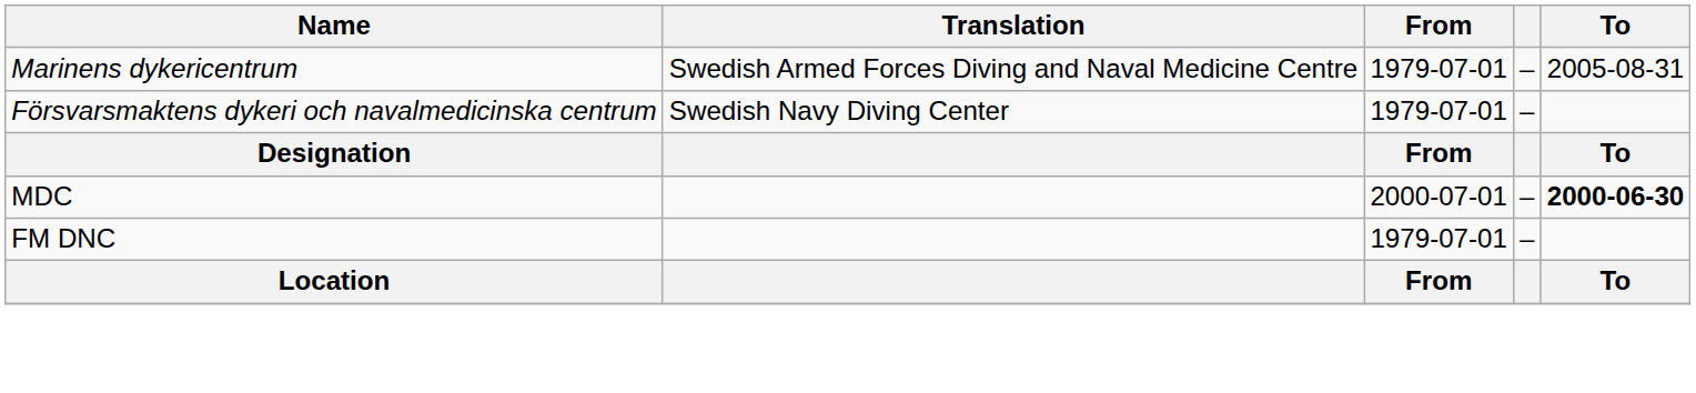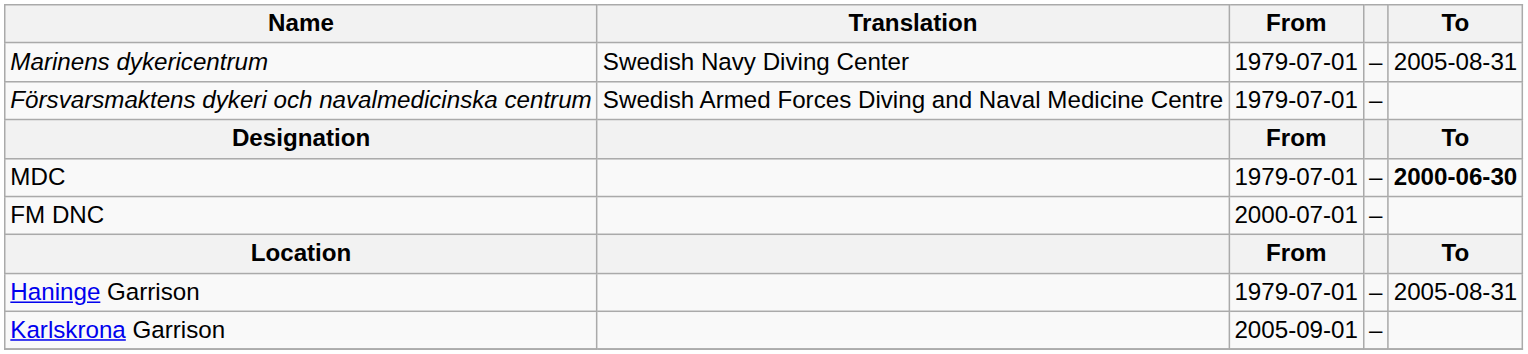Marinens dykericentrum | Translation: Swedish Armed Forces Diving and Naval Medicine Centre -> Swedish Navy Diving Center
Försvarsmaktens dykeri och navalmedicinska centrum | Translation: Swedish Navy Diving Center -> Swedish Armed Forces Diving and Naval Medicine Centre
MDC | From: 2000-07-01 -> 1979-07-01
FM DNC | From: 1979-07-01 -> 2000-07-01
+ row: Haninge Garrison | 1979-07-01 | – | 2005-08-31
+ row: Karlskrona Garrison | 2005-09-01 | –
